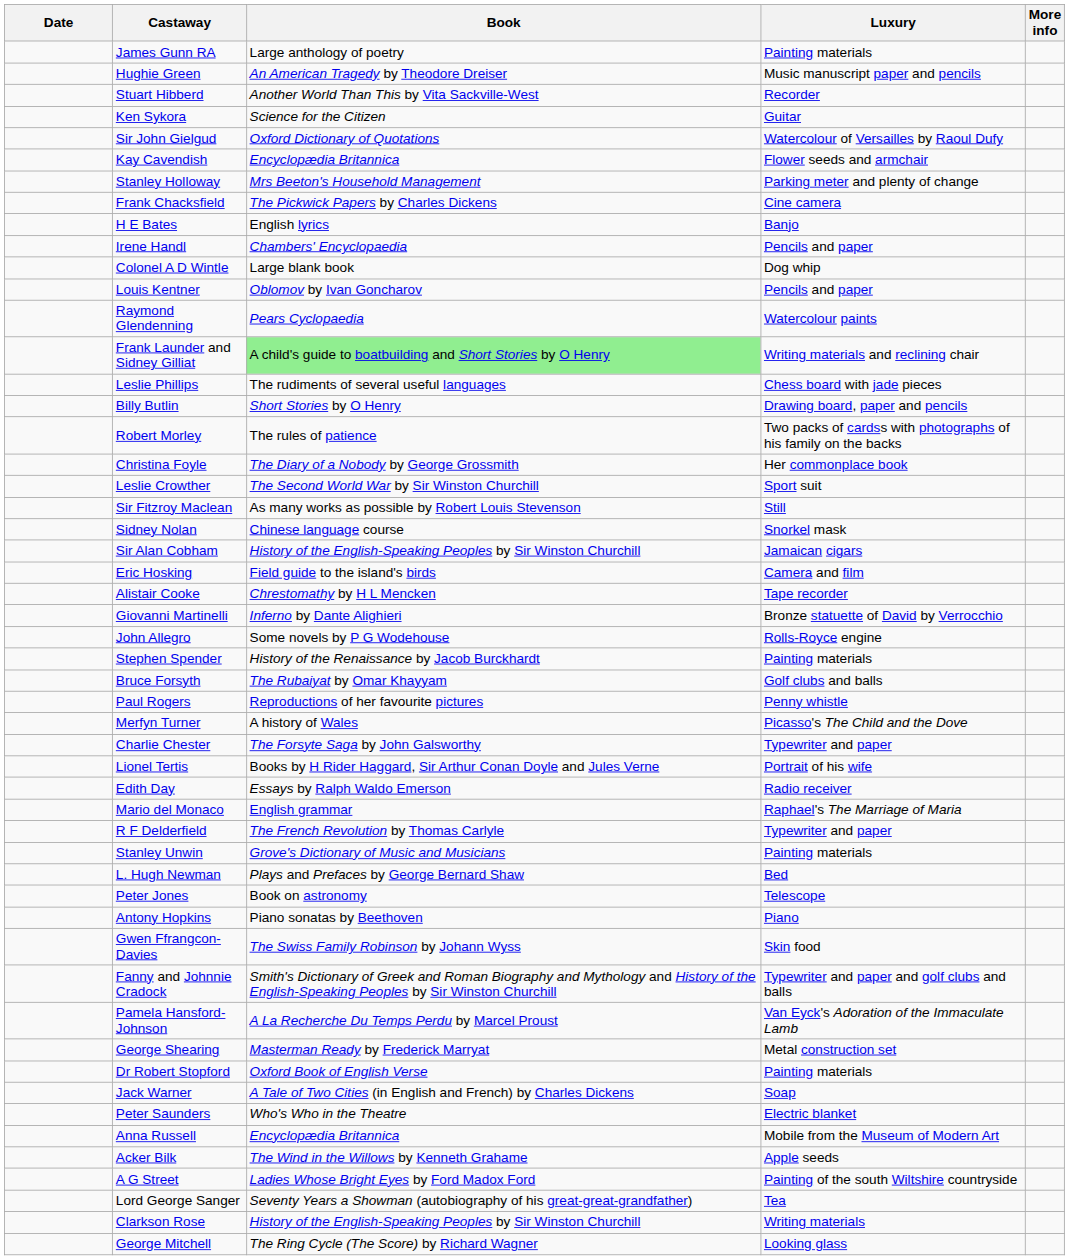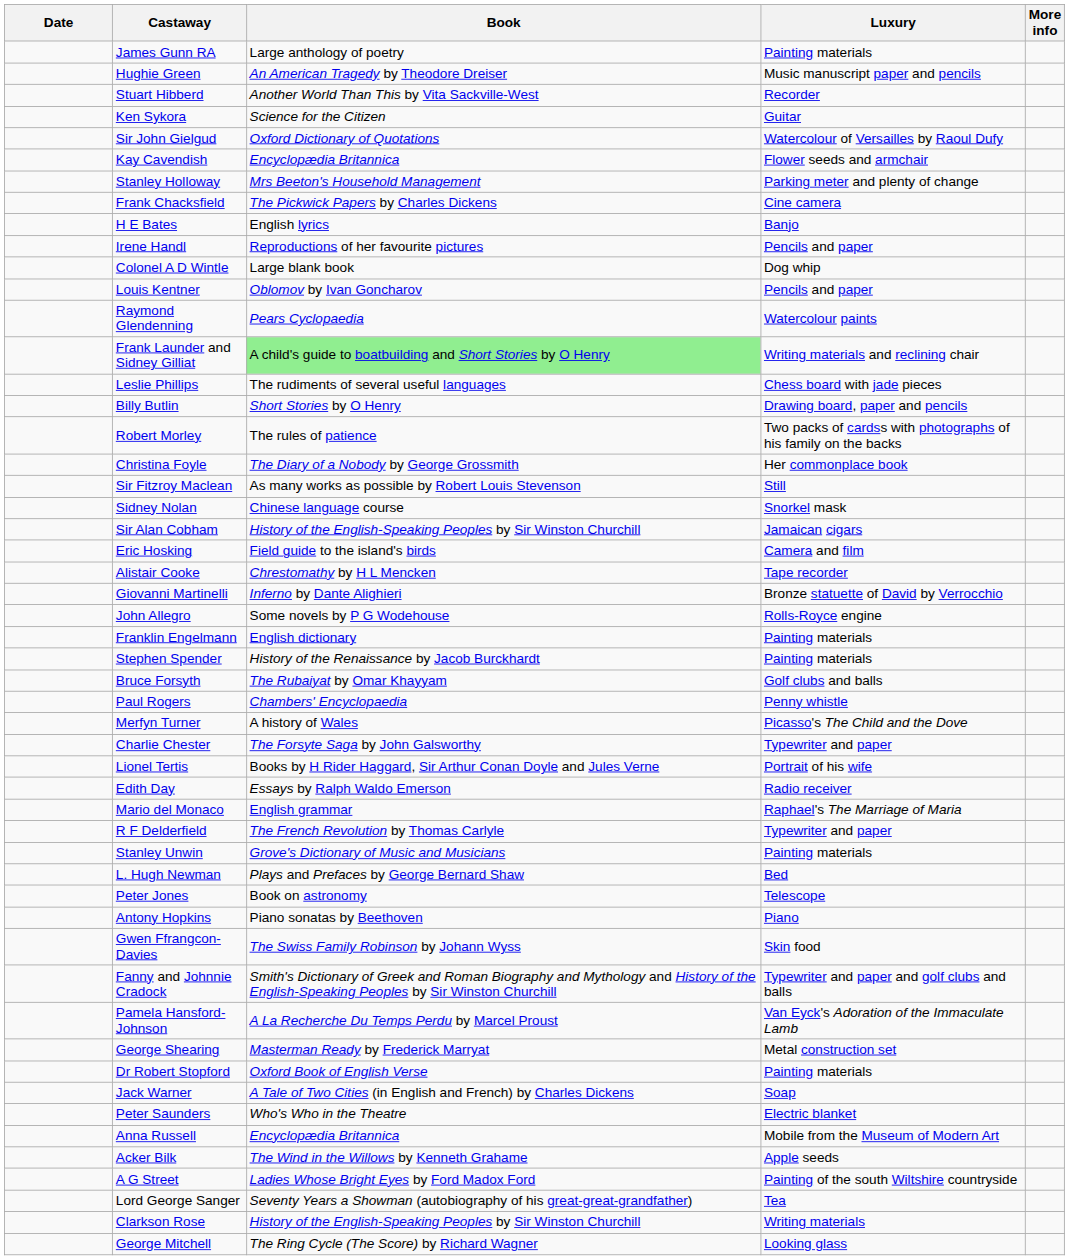Irene Handl | Book: Chambers' Encyclopaedia -> Reproductions of her favourite pictures
- row: Leslie Crowther | The Second World War by Sir Winston Churchill | Sport suit
+ row: Franklin Engelmann | English dictionary | Painting materials
Paul Rogers | Book: Reproductions of her favourite pictures -> Chambers' Encyclopaedia
